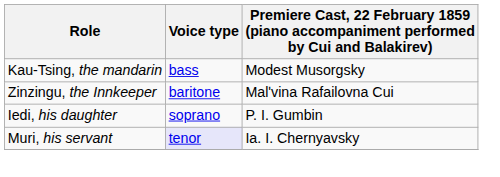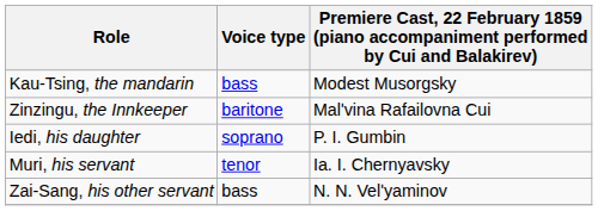Muri, his servant | Voice type: lavender background -> no background
+ row: Zai-Sang, his other servant | bass | N. N. Velʹyaminov
